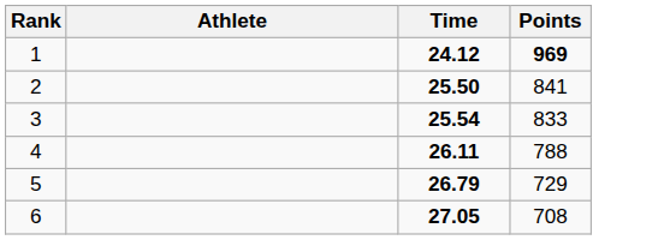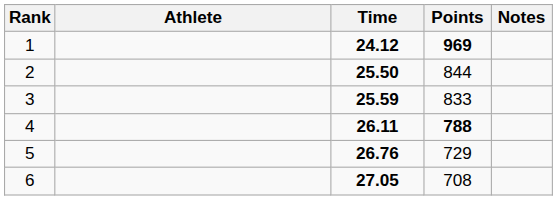+ column: Notes
2 | Points: 841 -> 844
3 | Time: 25.54 -> 25.59
4 | Points: normal -> bold
5 | Time: 26.79 -> 26.76
